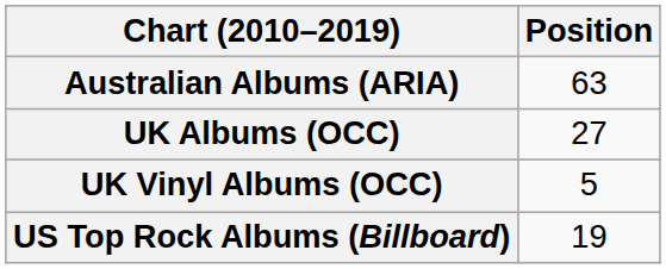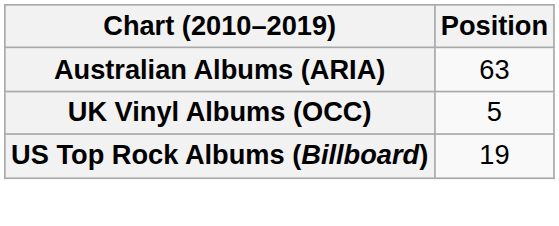- row: UK Albums (OCC) | 27
